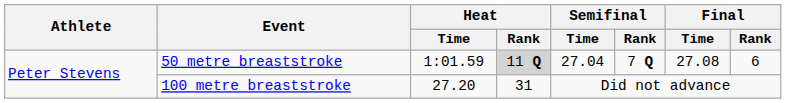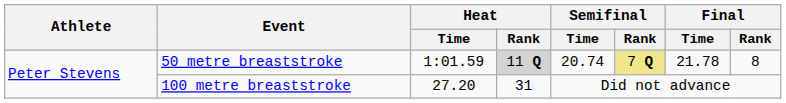50 metre breaststroke | Semifinal / Time: 27.04 -> 20.74
50 metre breaststroke | Semifinal / Rank: no background -> khaki background
50 metre breaststroke | Final / Time: 27.08 -> 21.78
50 metre breaststroke | Final / Rank: 6 -> 8
